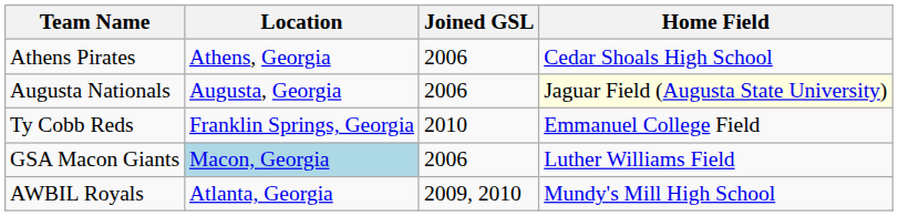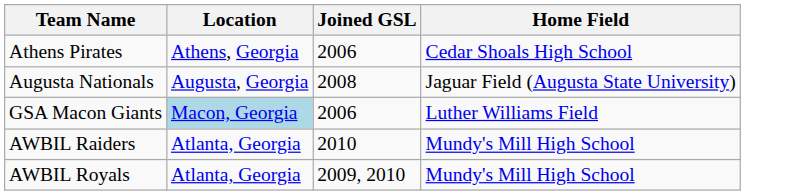Augusta Nationals | Joined GSL: 2006 -> 2008
Augusta Nationals | Home Field: lightyellow background -> no background
- row: Ty Cobb Reds | Franklin Springs, Georgia | 2010 | Emmanuel College Field
+ row: AWBIL Raiders | Atlanta, Georgia | 2010 | Mundy's Mill High School
